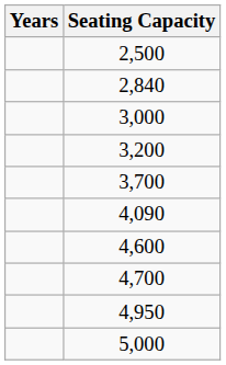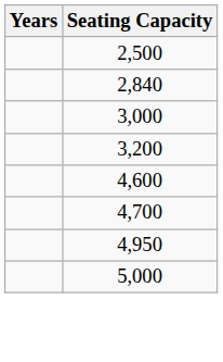- row: 3,700
- row: 4,090
